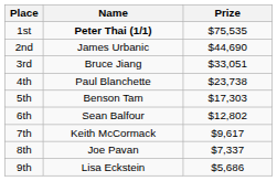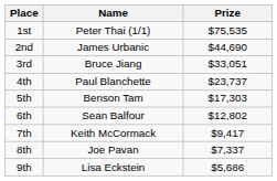1st | Name: bold -> normal
4th | Prize: $23,738 -> $23,737
7th | Prize: $9,617 -> $9,417
